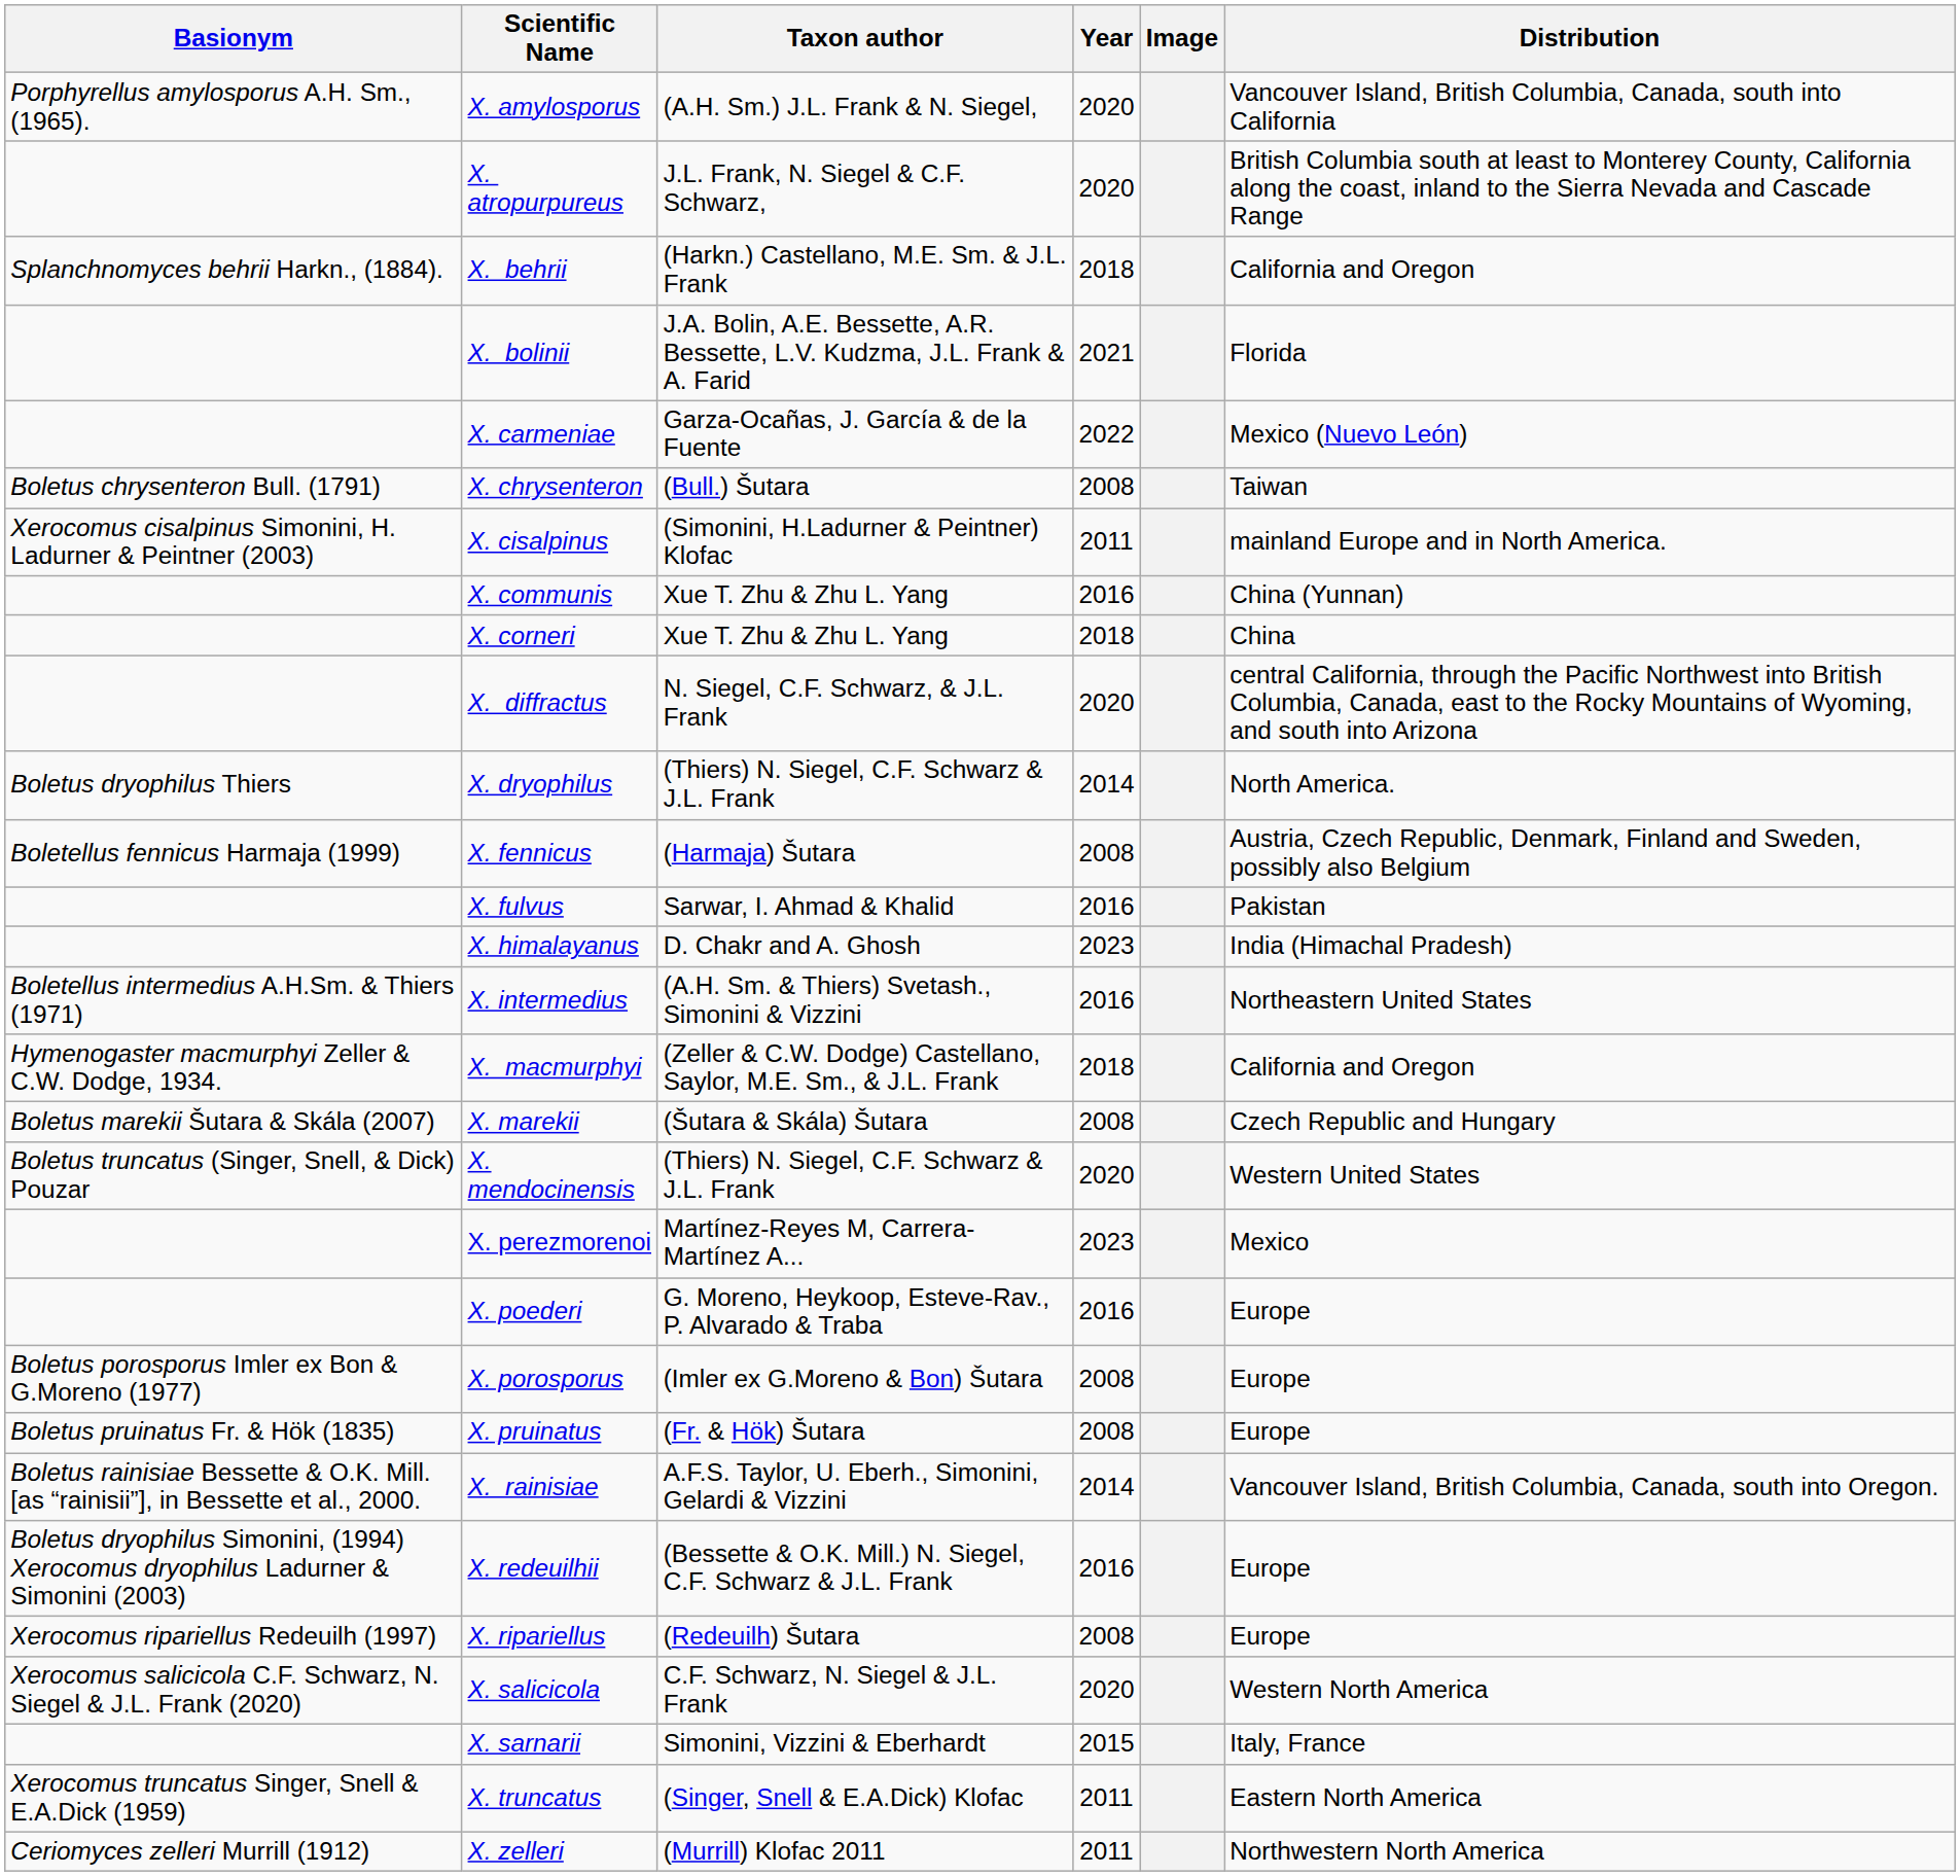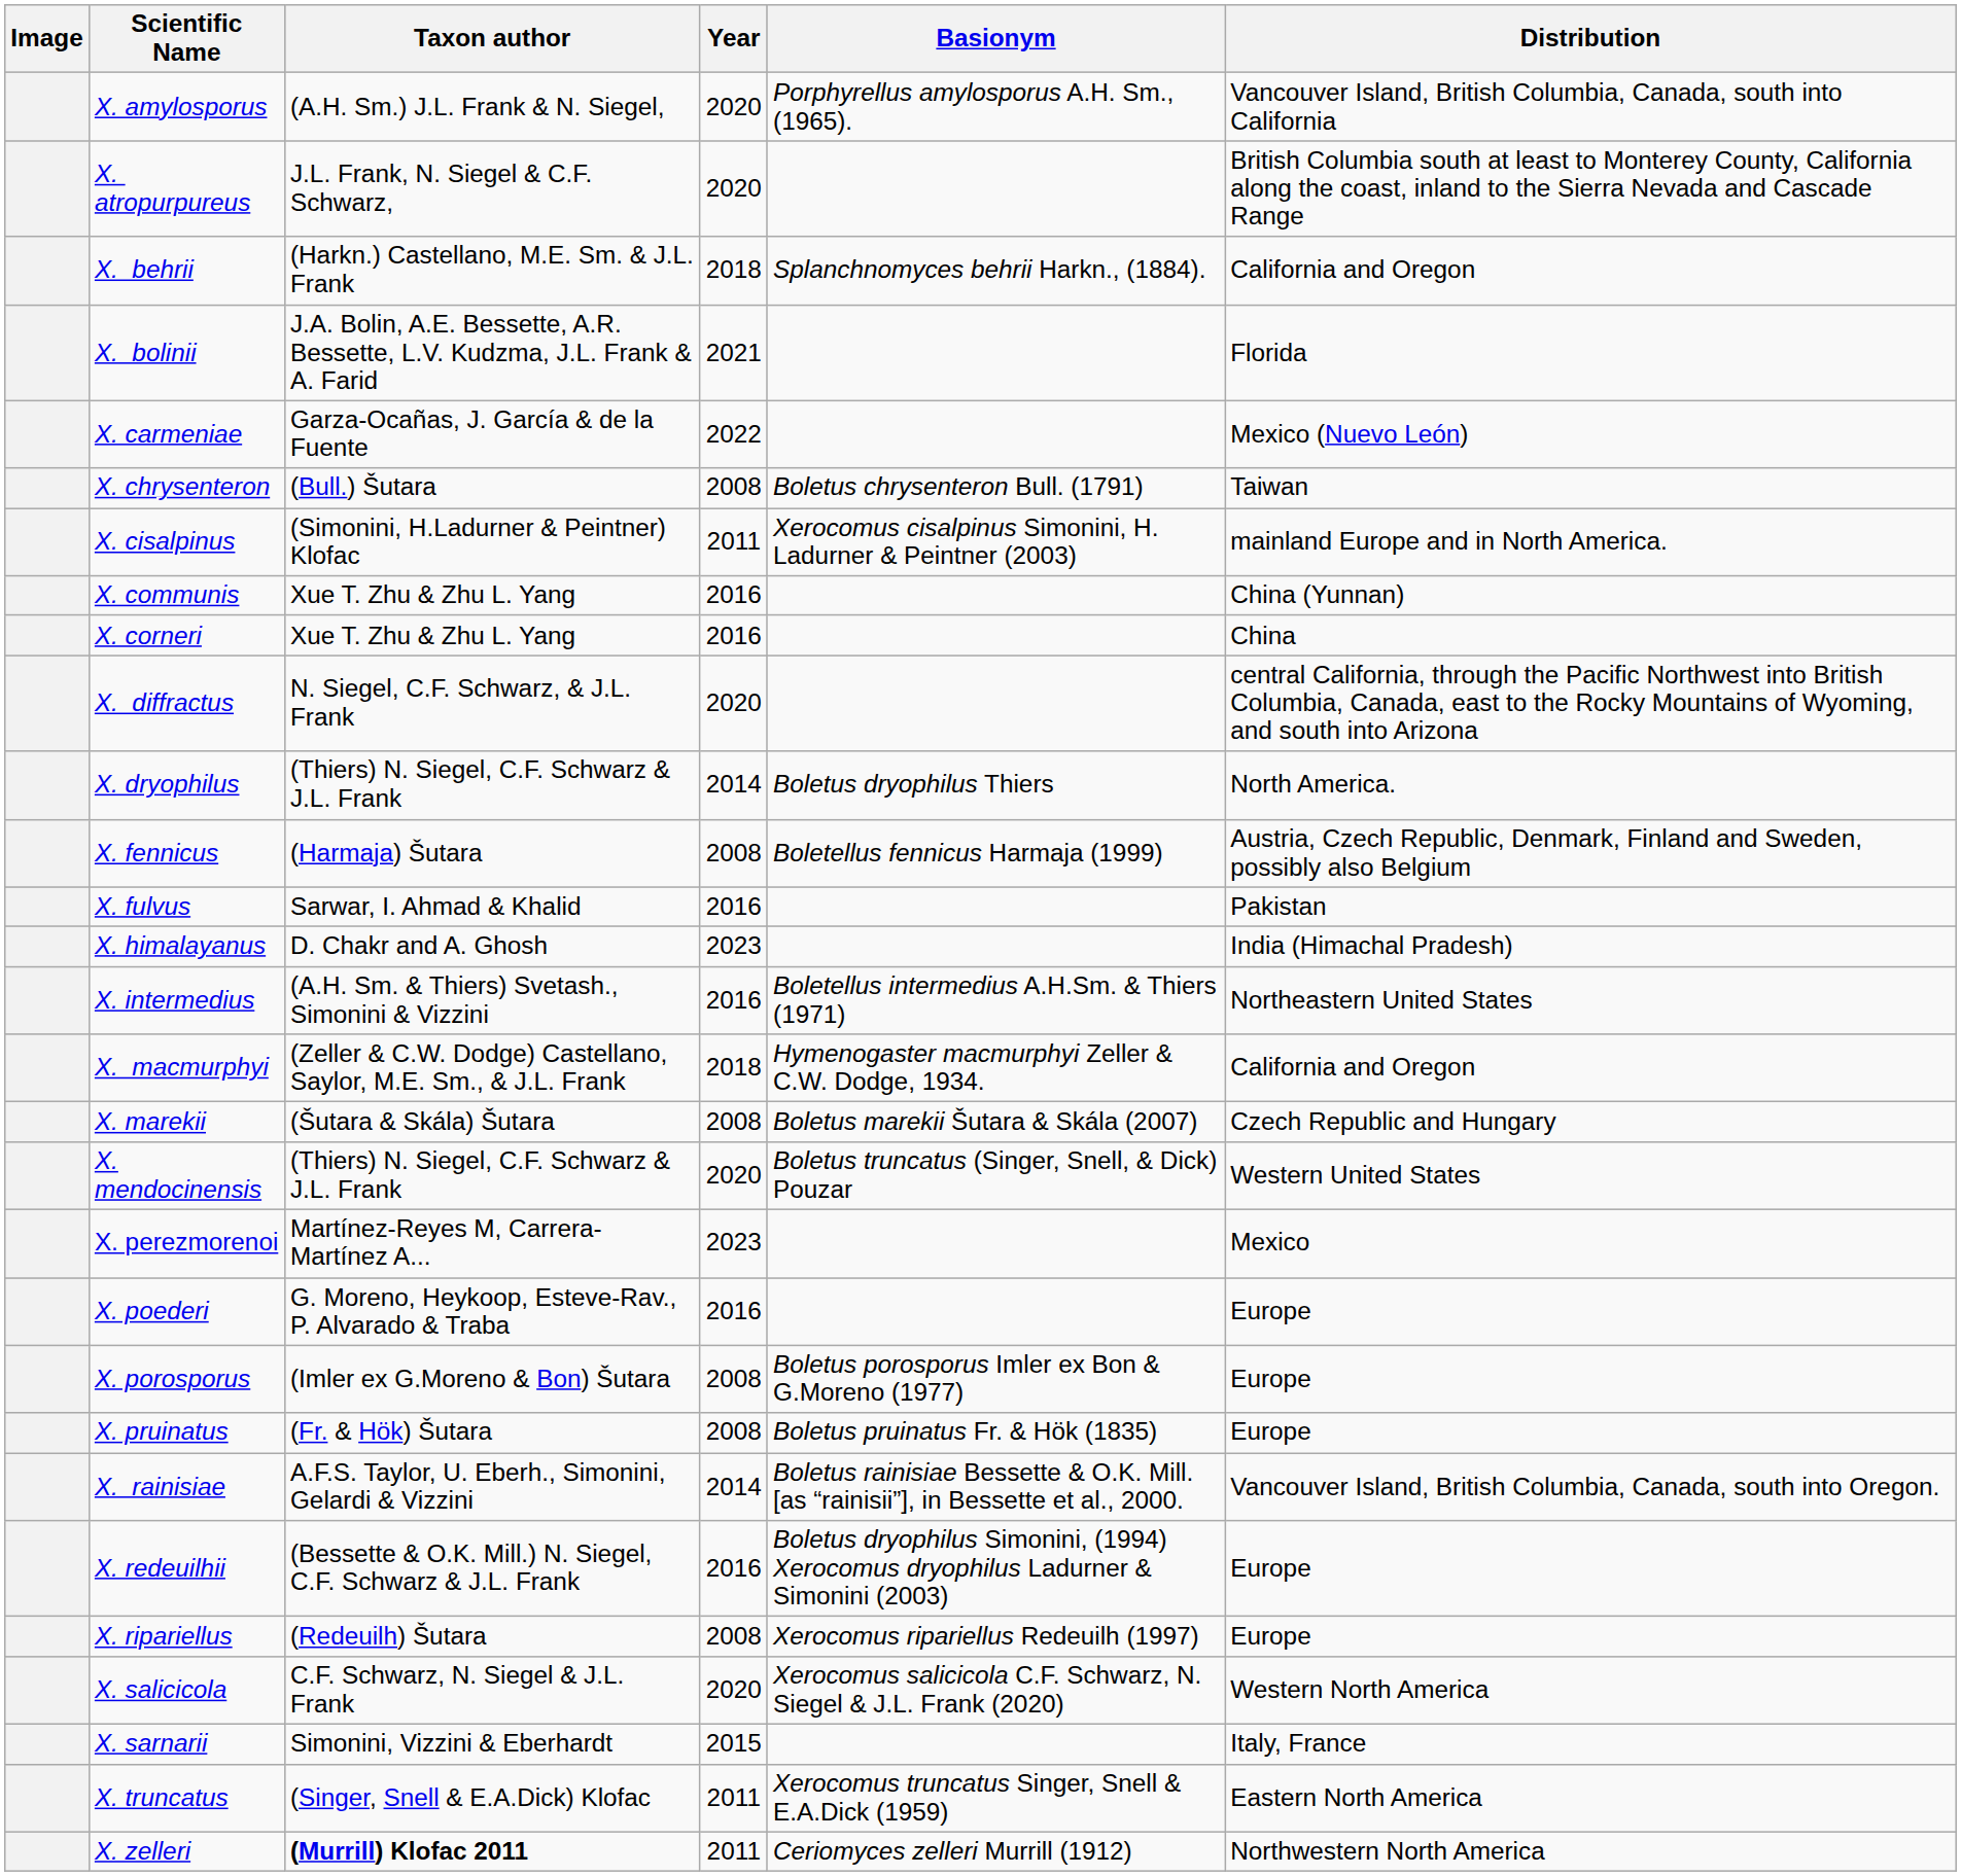columns swapped: Image <-> Basionym
X. corneri | Year: 2018 -> 2016
X. zelleri | Taxon author: normal -> bold
